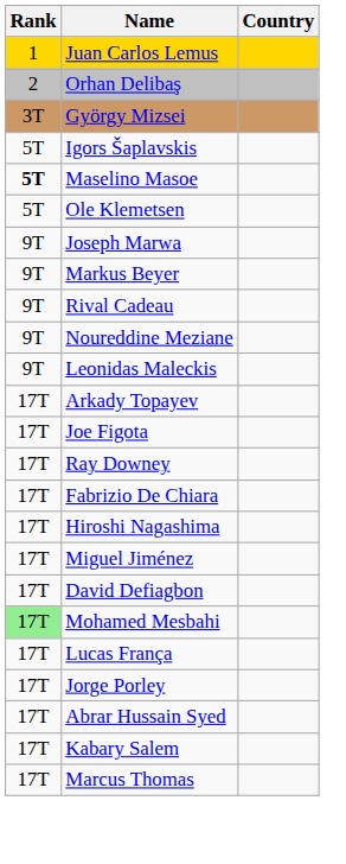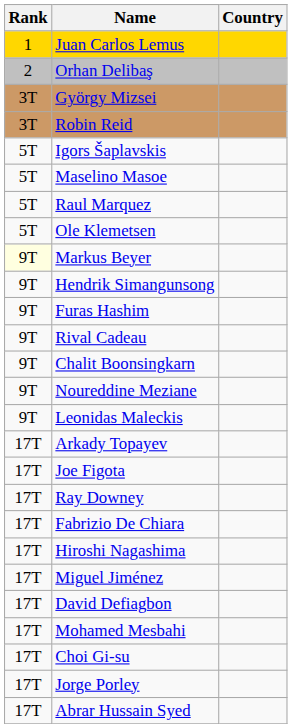+ row: 3T | Robin Reid
Maselino Masoe | Rank: bold -> normal
+ row: 5T | Raul Marquez
- row: 9T | Joseph Marwa
Markus Beyer | Rank: no background -> lightyellow background
+ row: 9T | Hendrik Simangunsong
+ row: 9T | Furas Hashim
+ row: 9T | Chalit Boonsingkarn
Mohamed Mesbahi | Rank: lightgreen background -> no background
+ row: 17T | Choi Gi-su
- row: 17T | Lucas França
- row: 17T | Kabary Salem
- row: 17T | Marcus Thomas
